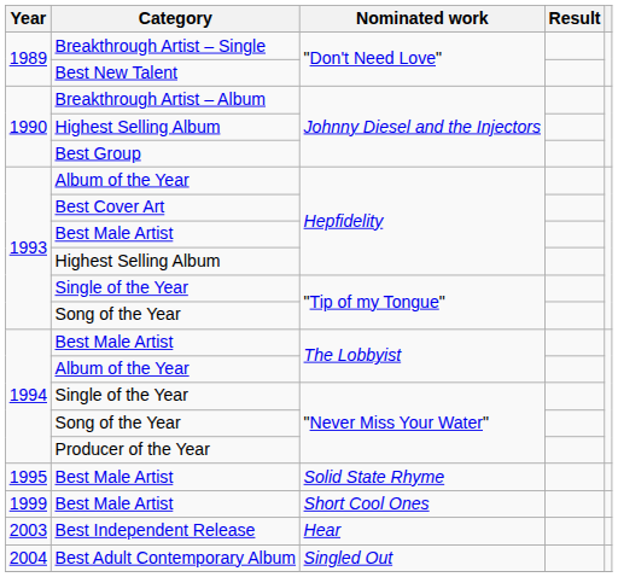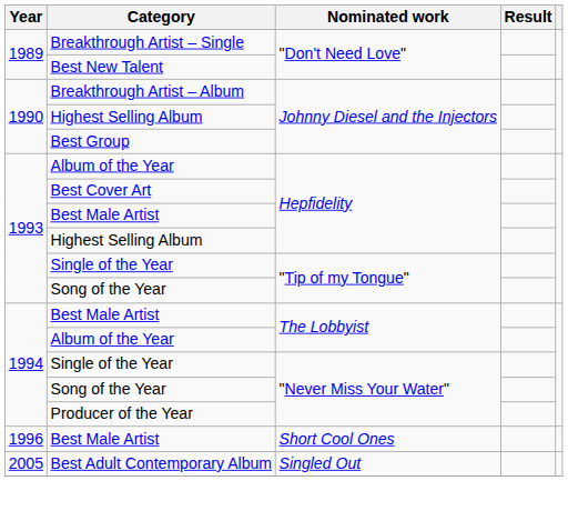- row: 1995 | Best Male Artist | Solid State Rhyme
Best Male Artist / Short Cool Ones | Year: 1999 -> 1996
- row: 2003 | Best Independent Release | Hear
Best Adult Contemporary Album | Year: 2004 -> 2005
